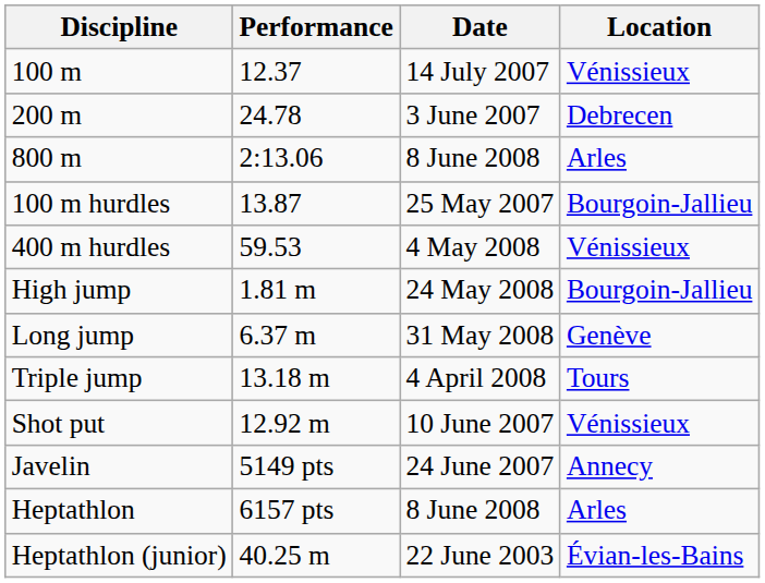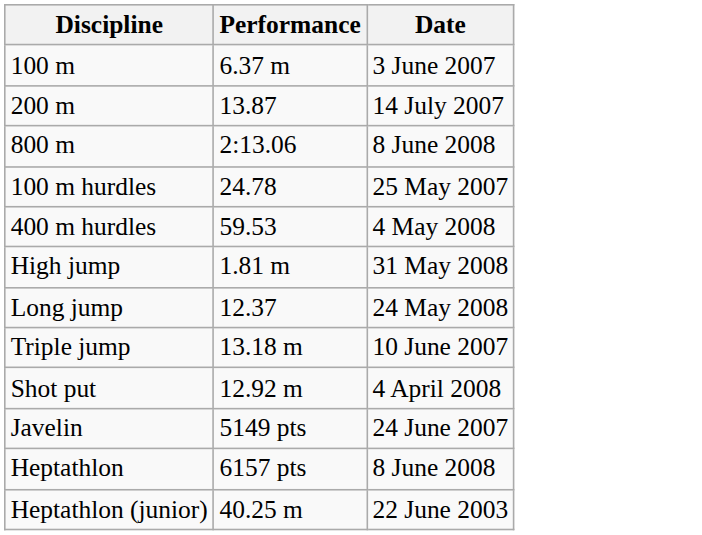- column: Location | Vénissieux | Debrecen | Arles | Bourgoin-Jallieu | Vénissieux | Bourgoin-Jallieu | Genève | Tours | Vénissieux | Annecy | Arles | Évian-les-Bains
100 m | Performance: 12.37 -> 6.37 m
100 m | Date: 14 July 2007 -> 3 June 2007
200 m | Performance: 24.78 -> 13.87
200 m | Date: 3 June 2007 -> 14 July 2007
100 m hurdles | Performance: 13.87 -> 24.78
High jump | Date: 24 May 2008 -> 31 May 2008
Long jump | Performance: 6.37 m -> 12.37
Long jump | Date: 31 May 2008 -> 24 May 2008
Triple jump | Date: 4 April 2008 -> 10 June 2007
Shot put | Date: 10 June 2007 -> 4 April 2008
